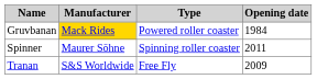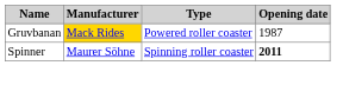Gruvbanan | Opening date: 1984 -> 1987
Spinner | Opening date: normal -> bold
- row: Tranan | S&S Worldwide | Free Fly | 2009
